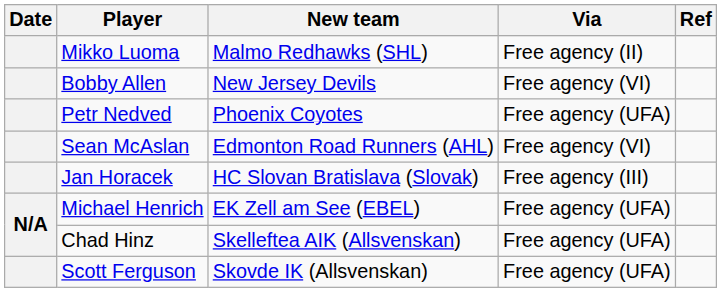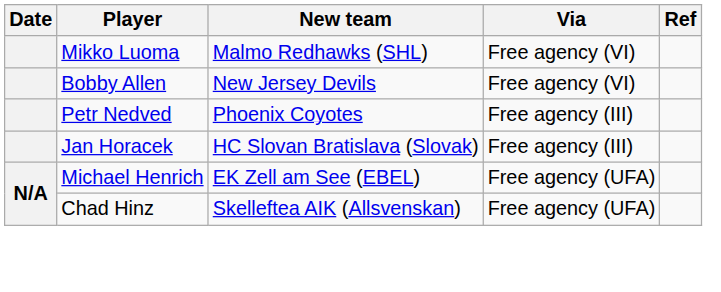Mikko Luoma | Via: Free agency (II) -> Free agency (VI)
Petr Nedved | Via: Free agency (UFA) -> Free agency (III)
- row: Sean McAslan | Edmonton Road Runners (AHL) | Free agency (VI)
- row: Scott Ferguson | Skovde IK (Allsvenskan) | Free agency (UFA)
